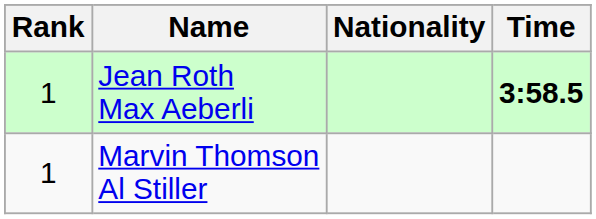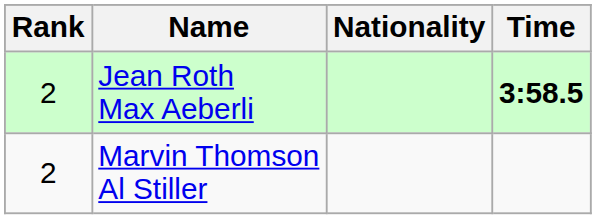Jean Roth Max Aeberli | Rank: 1 -> 2
Marvin Thomson Al Stiller | Rank: 1 -> 2
